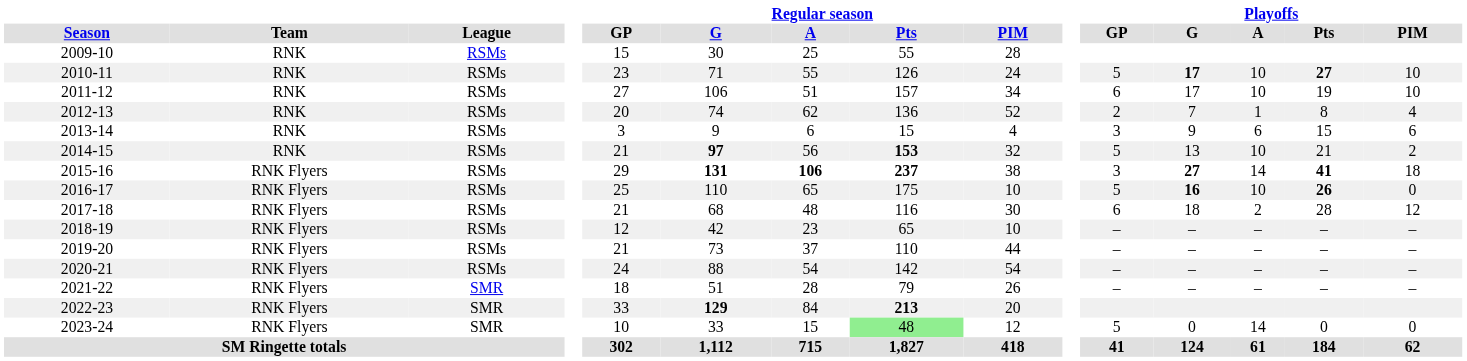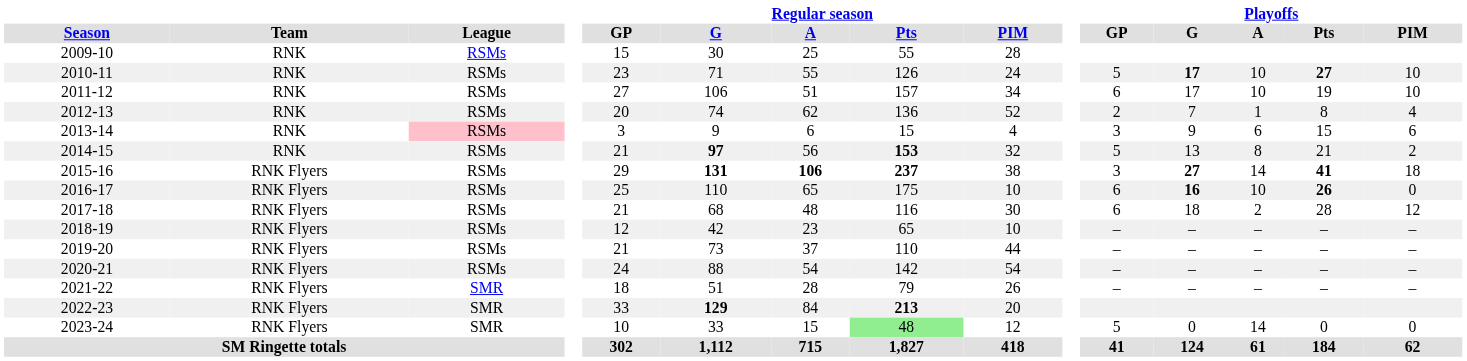2013-14 | League: no background -> pink background
2014-15 | Playoffs / A: 10 -> 8
2016-17 | Playoffs / GP: 5 -> 6
